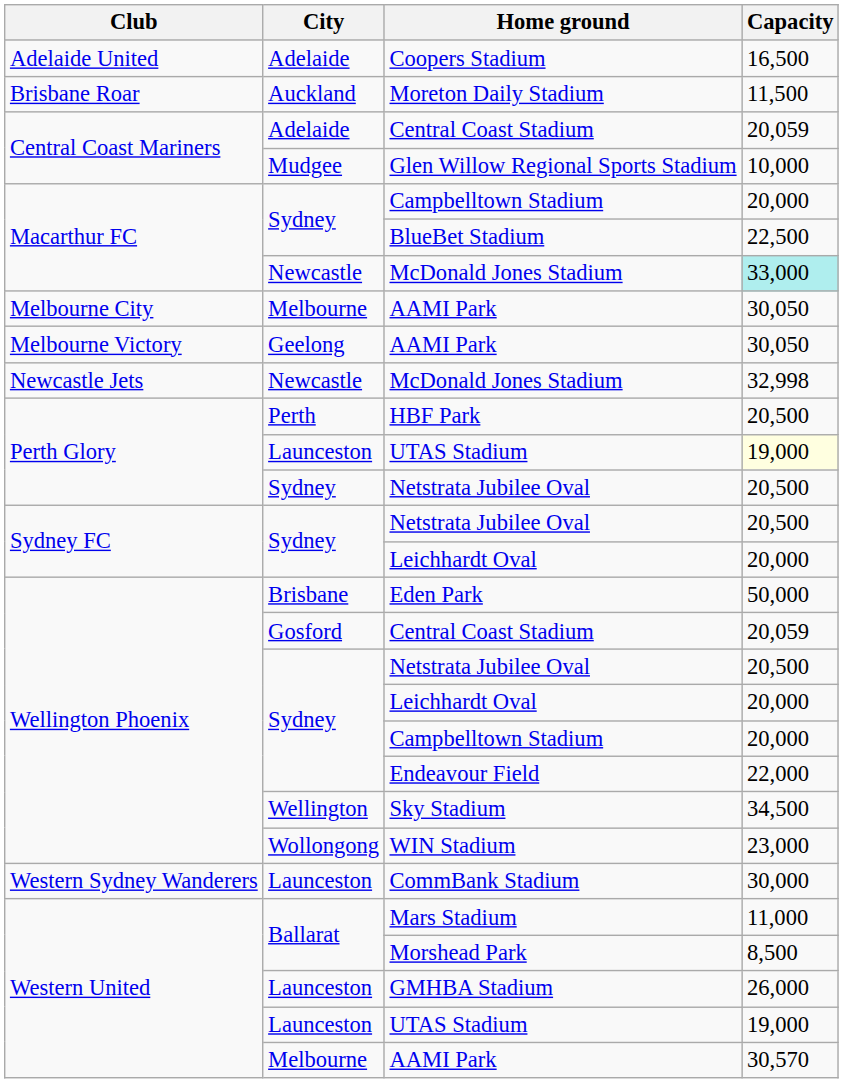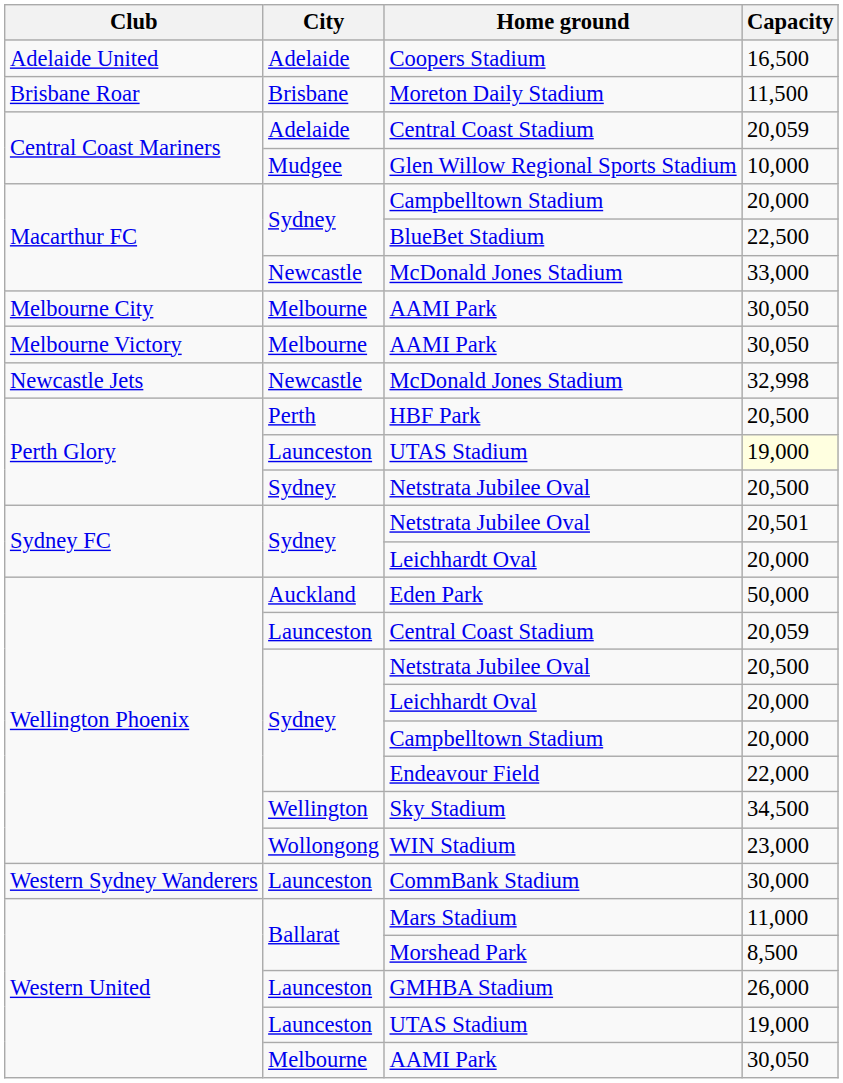Moreton Daily Stadium | City: Auckland -> Brisbane
Macarthur FC / McDonald Jones Stadium | Capacity: paleturquoise background -> no background
Melbourne Victory / AAMI Park | City: Geelong -> Melbourne
Sydney FC / Netstrata Jubilee Oval | Capacity: 20,500 -> 20,501
Eden Park | City: Brisbane -> Auckland
Wellington Phoenix / Central Coast Stadium | City: Gosford -> Launceston
Western United / AAMI Park | Capacity: 30,570 -> 30,050
